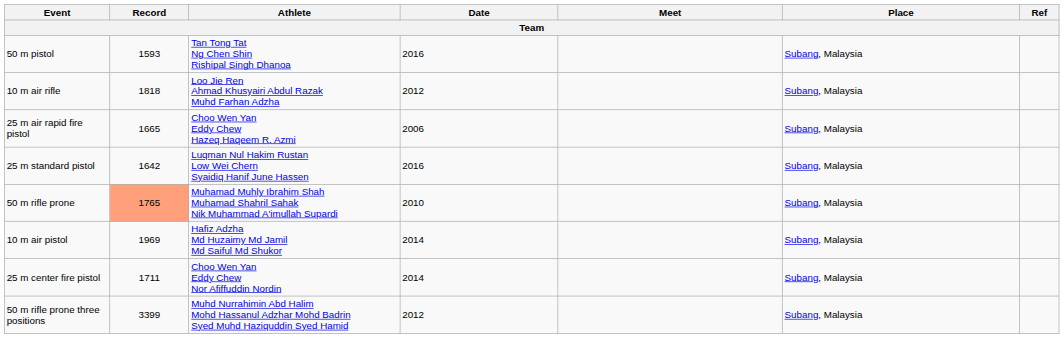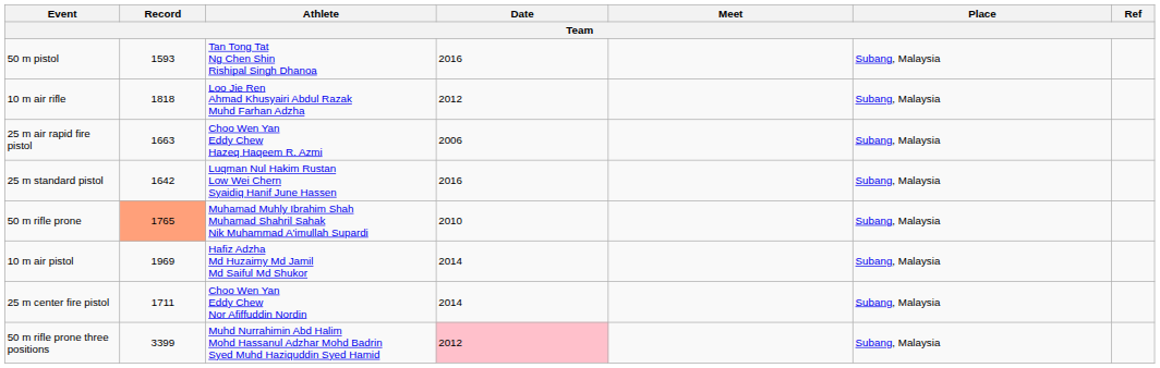25 m air rapid fire pistol | Record: 1665 -> 1663
50 m rifle prone three positions | Date: no background -> pink background
